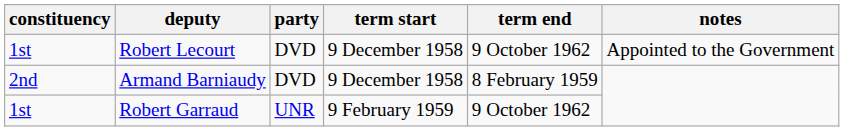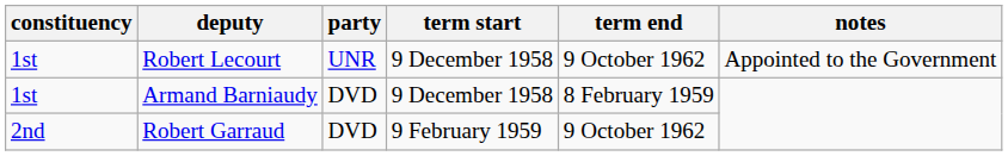Robert Lecourt | party: DVD -> UNR
Armand Barniaudy | constituency: 2nd -> 1st
Robert Garraud | constituency: 1st -> 2nd
Robert Garraud | party: UNR -> DVD
